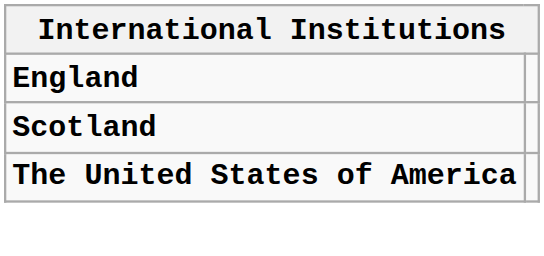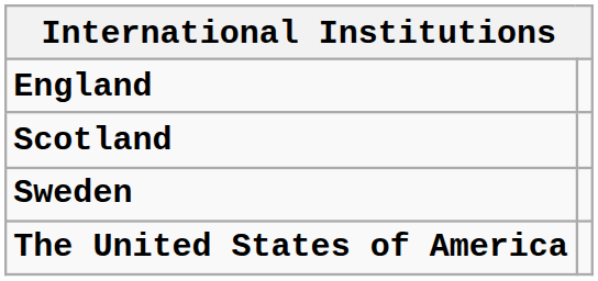+ row: Sweden
